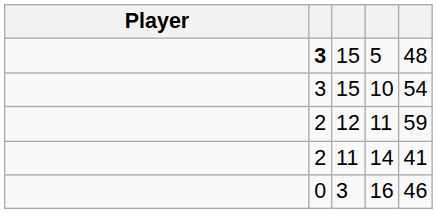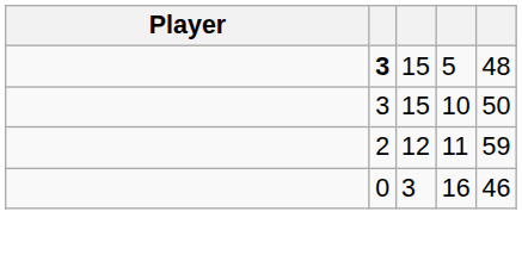10 | column 5: 54 -> 50
- row: 2 | 11 | 14 | 41
